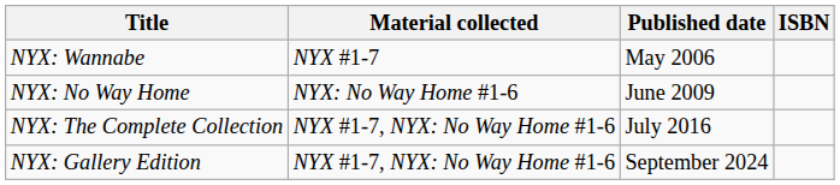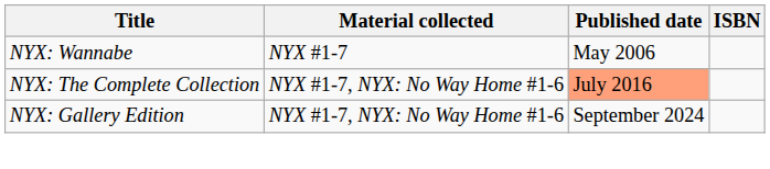- row: NYX: No Way Home | NYX: No Way Home #1-6 | June 2009
NYX: The Complete Collection | Published date: no background -> lightsalmon background
